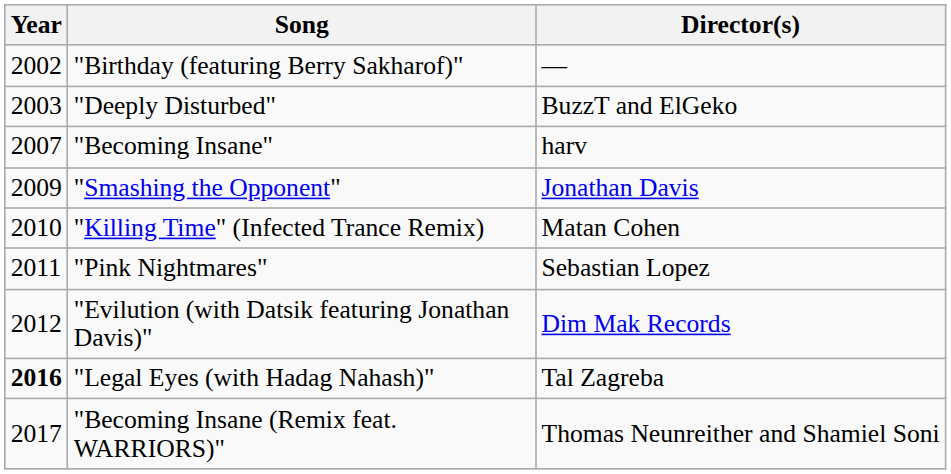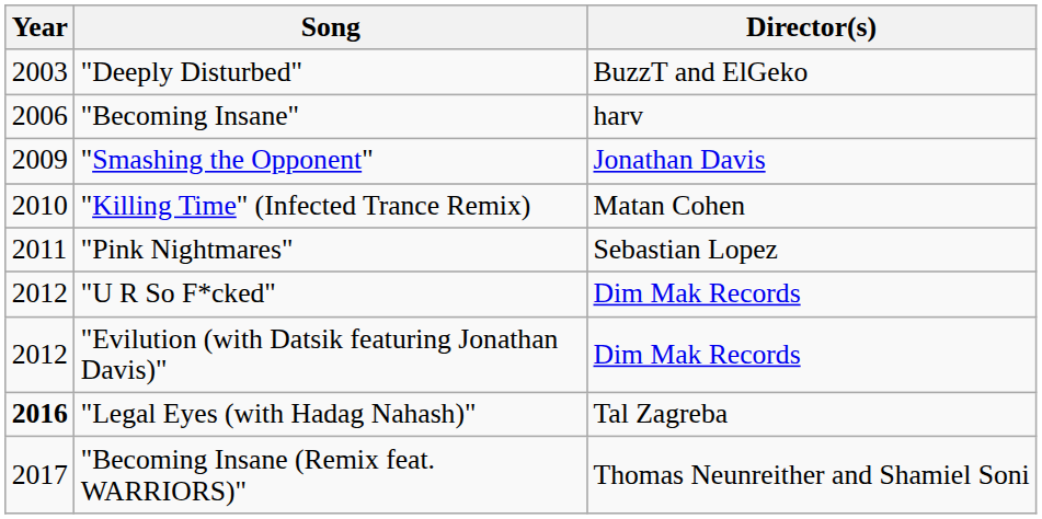- row: 2002 | "Birthday (featuring Berry Sakharof)" | —
"Becoming Insane" | Year: 2007 -> 2006
+ row: 2012 | "U R So F*cked" | Dim Mak Records
